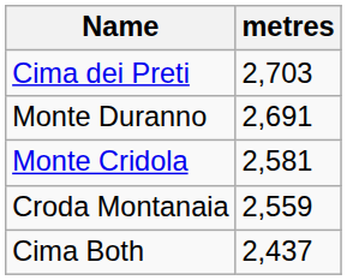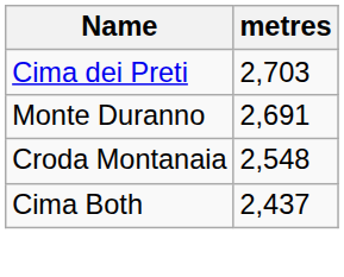- row: Monte Cridola | 2,581
Croda Montanaia | metres: 2,559 -> 2,548
